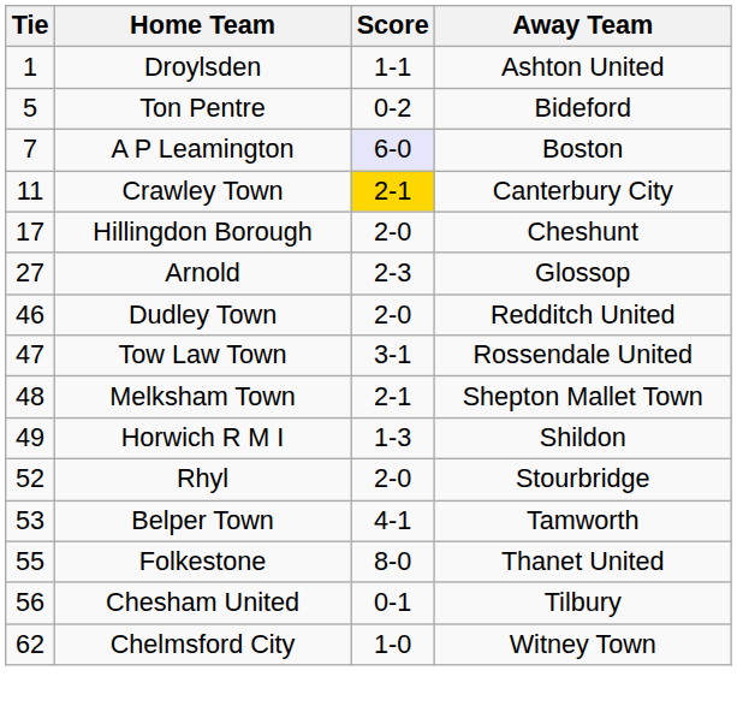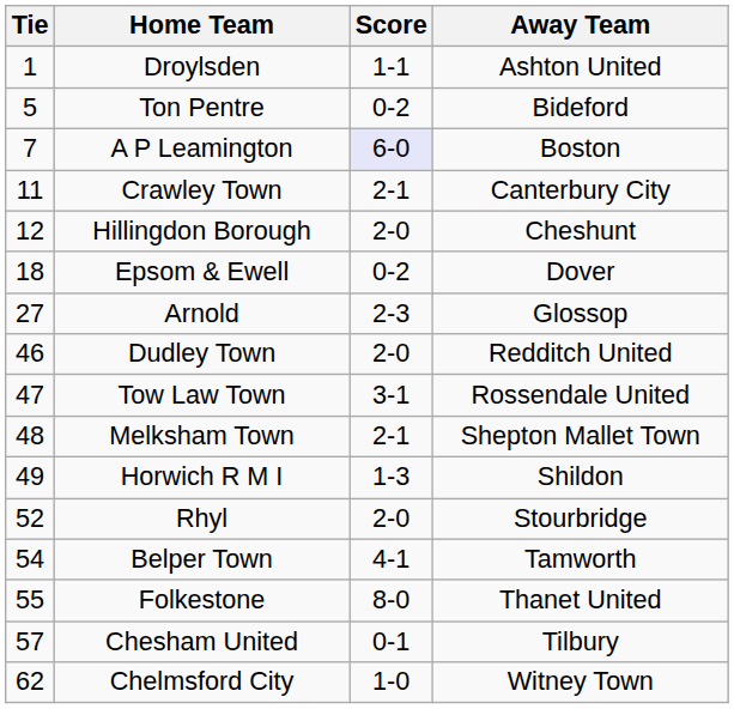Crawley Town | Score: gold background -> no background
Hillingdon Borough | Tie: 17 -> 12
+ row: 18 | Epsom & Ewell | 0-2 | Dover
Belper Town | Tie: 53 -> 54
Chesham United | Tie: 56 -> 57
